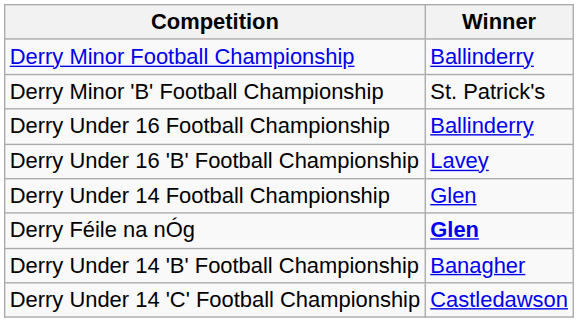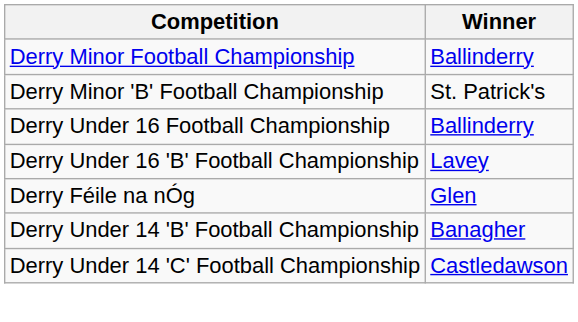- row: Derry Under 14 Football Championship | Glen
Derry Féile na nÓg | Winner: bold -> normal
